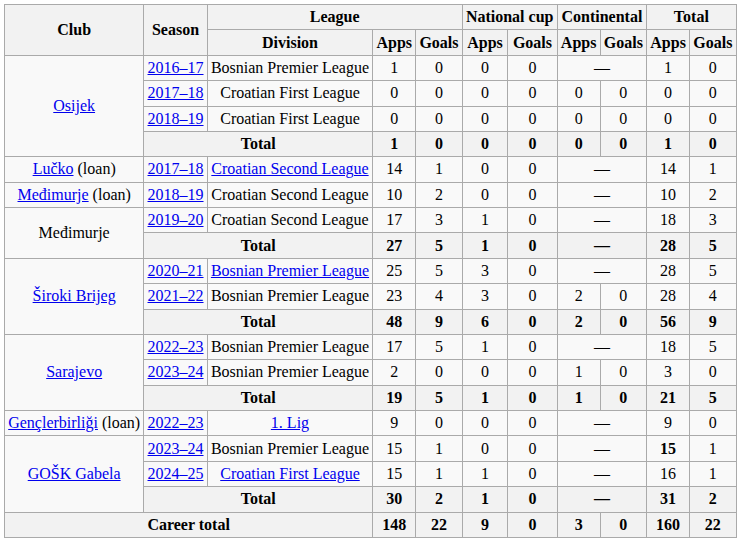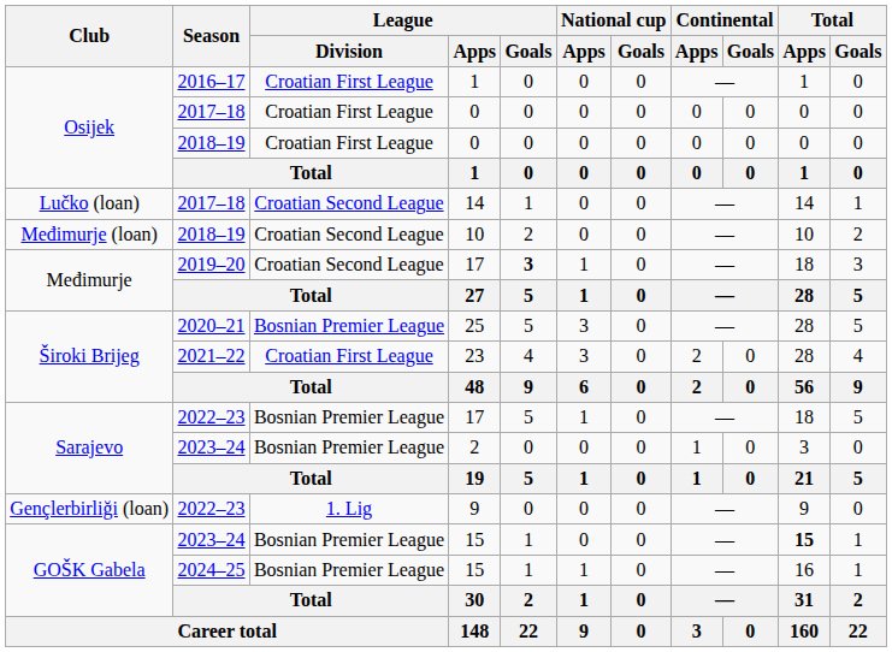2016–17 / 1 | League / Division: Bosnian Premier League -> Croatian First League
2019–20 / 17 | League / Goals: normal -> bold
23 | League / Division: Bosnian Premier League -> Croatian First League
2024–25 / 15 | League / Division: Croatian First League -> Bosnian Premier League
